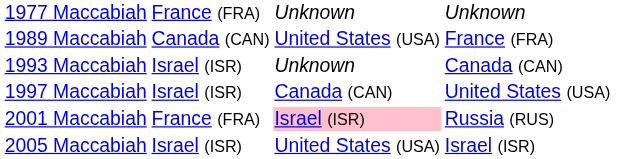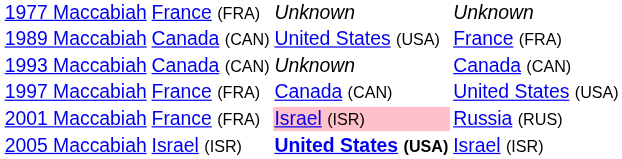1993 Maccabiah | column 2: Israel (ISR) -> Canada (CAN)
1997 Maccabiah | column 2: Israel (ISR) -> France (FRA)
2005 Maccabiah | column 3: normal -> bold
